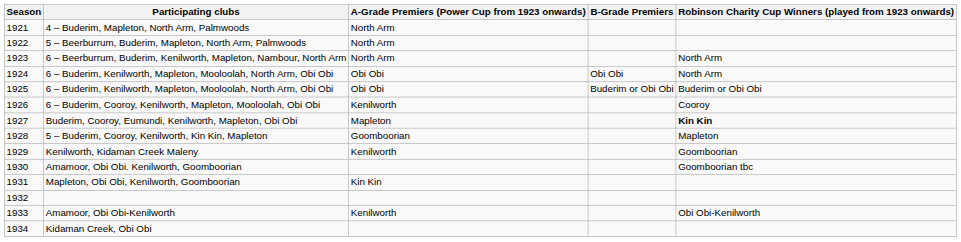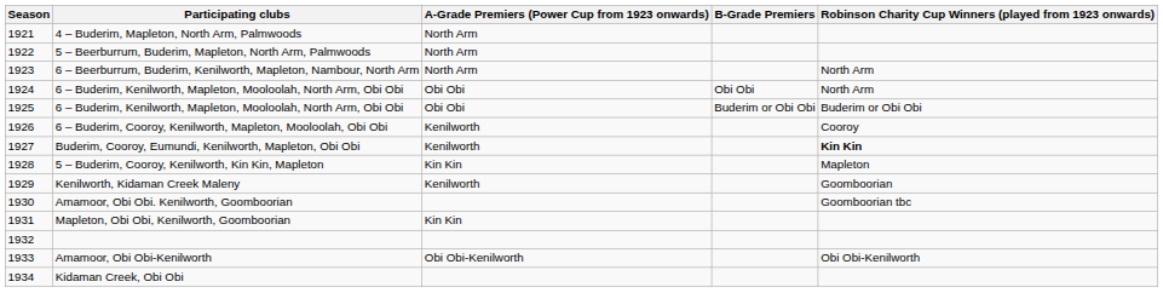Buderim, Cooroy, Eumundi, Kenilworth, Mapleton, Obi Obi | A-Grade Premiers (Power Cup from 1923 onwards): Mapleton -> Kenilworth
5 – Buderim, Cooroy, Kenilworth, Kin Kin, Mapleton | A-Grade Premiers (Power Cup from 1923 onwards): Goomboorian -> Kin Kin
Amamoor, Obi Obi-Kenilworth | A-Grade Premiers (Power Cup from 1923 onwards): Kenilworth -> Obi Obi-Kenilworth
